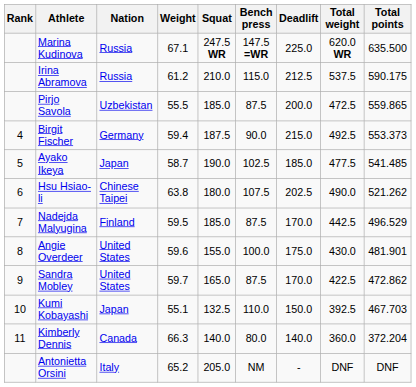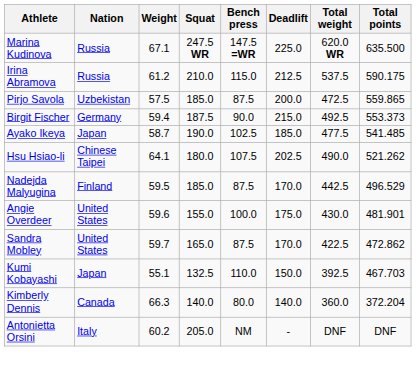- column: Rank | 4 | 5 | 6 | 7 | 8 | 9 | 10 | 11
Pirjo Savola | Weight: 55.5 -> 57.5
Hsu Hsiao-li | Weight: 63.8 -> 64.1
Antonietta Orsini | Weight: 65.2 -> 60.2
